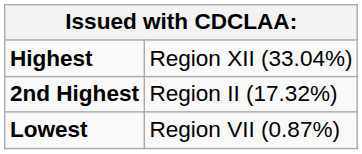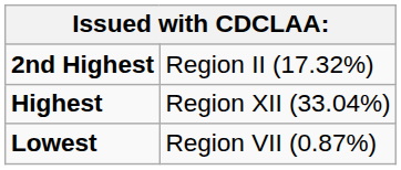rows swapped: Highest <-> 2nd Highest
